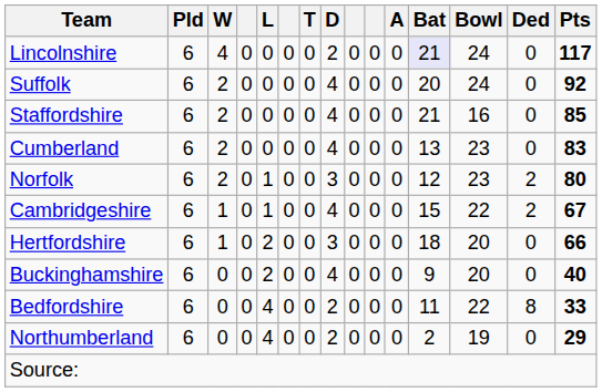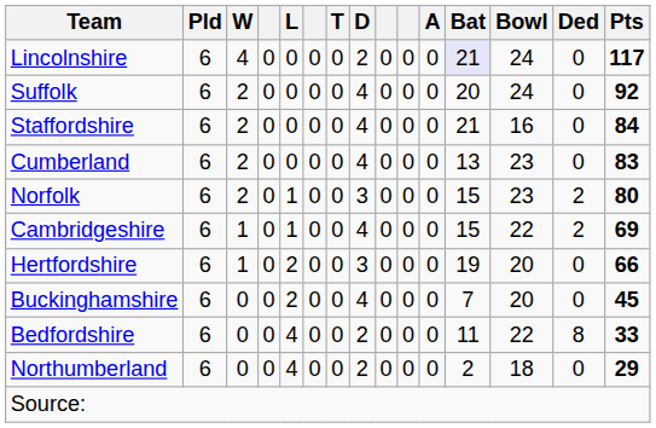Staffordshire | Pts: 85 -> 84
Norfolk | Bat: 12 -> 15
Cambridgeshire | Pts: 67 -> 69
Hertfordshire | Bat: 18 -> 19
Buckinghamshire | Bat: 9 -> 7
Buckinghamshire | Pts: 40 -> 45
Northumberland | Bowl: 19 -> 18
